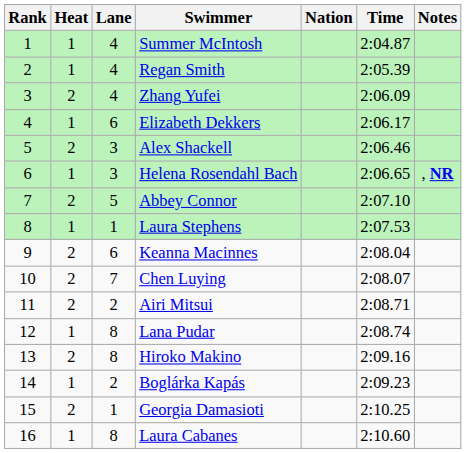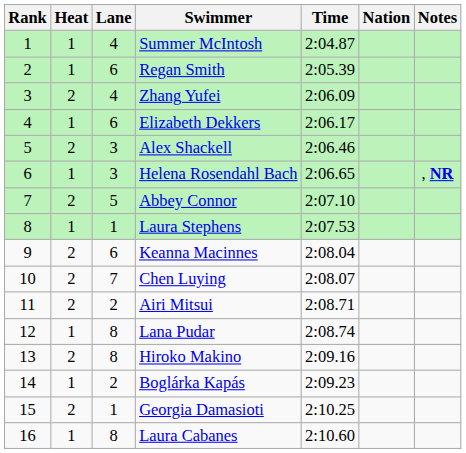columns swapped: Nation <-> Time
Regan Smith | Lane: 4 -> 6
